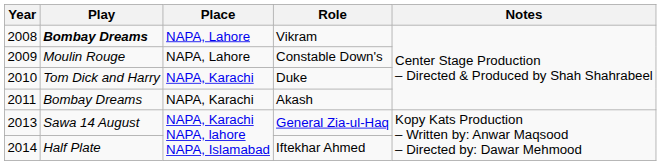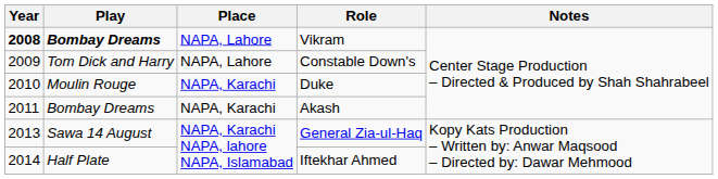Vikram | Year: normal -> bold
Constable Down's | Play: Moulin Rouge -> Tom Dick and Harry
Duke | Play: Tom Dick and Harry -> Moulin Rouge
